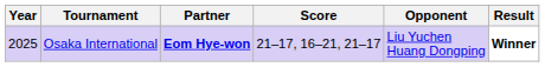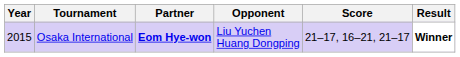columns swapped: Opponent <-> Score
Osaka International | Year: 2025 -> 2015
